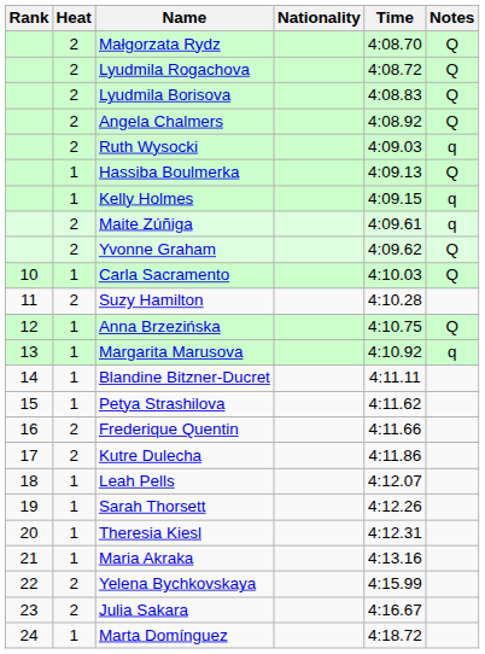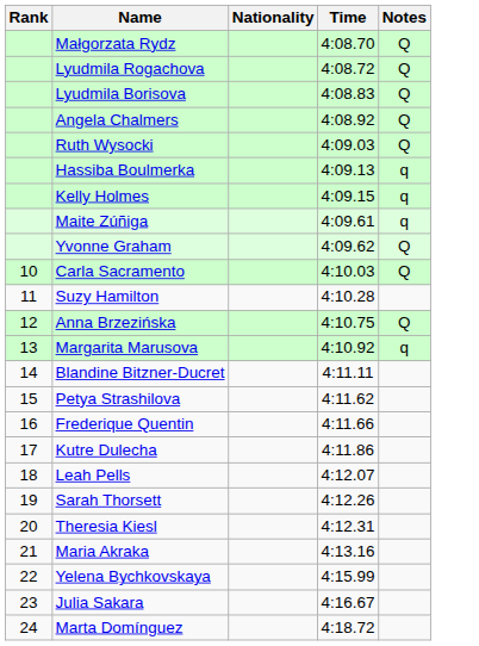- column: Heat | 2 | 2 | 2 | 2 | 2 | 1 | 1 | 2 | 2 | 1 | 2 | 1 | 1 | 1 | 1 | 2 | 2 | 1 | 1 | 1 | 1 | 2 | 2 | 1
Ruth Wysocki | Notes: q -> Q
Hassiba Boulmerka | Notes: Q -> q
